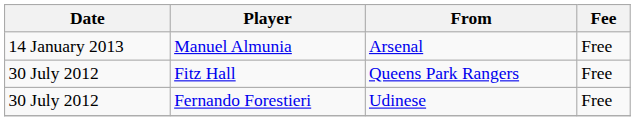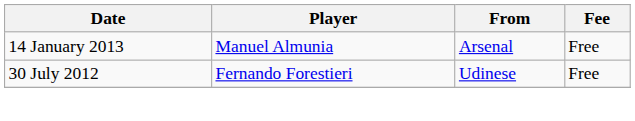- row: 30 July 2012 | Fitz Hall | Queens Park Rangers | Free
